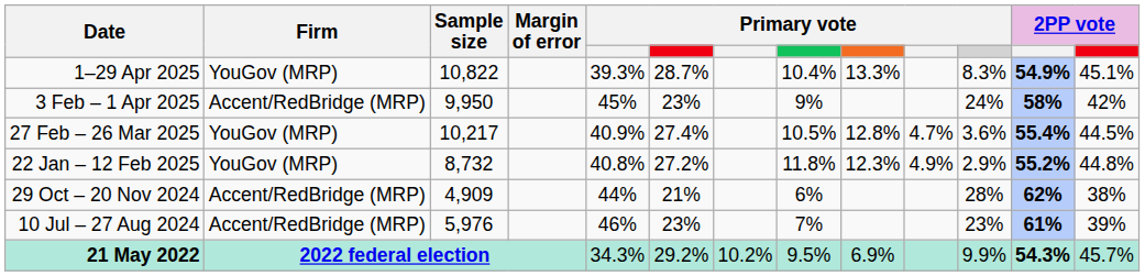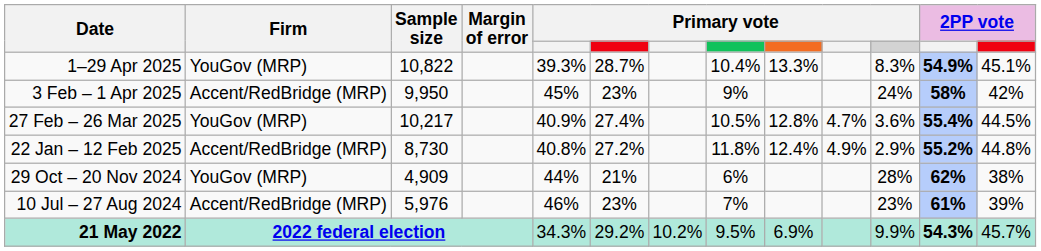22 Jan – 12 Feb 2025 | Firm: YouGov (MRP) -> Accent/RedBridge (MRP)
22 Jan – 12 Feb 2025 | Sample size: 8,732 -> 8,730
22 Jan – 12 Feb 2025 | column 9: 12.3% -> 12.4%
29 Oct – 20 Nov 2024 | Firm: Accent/RedBridge (MRP) -> YouGov (MRP)
